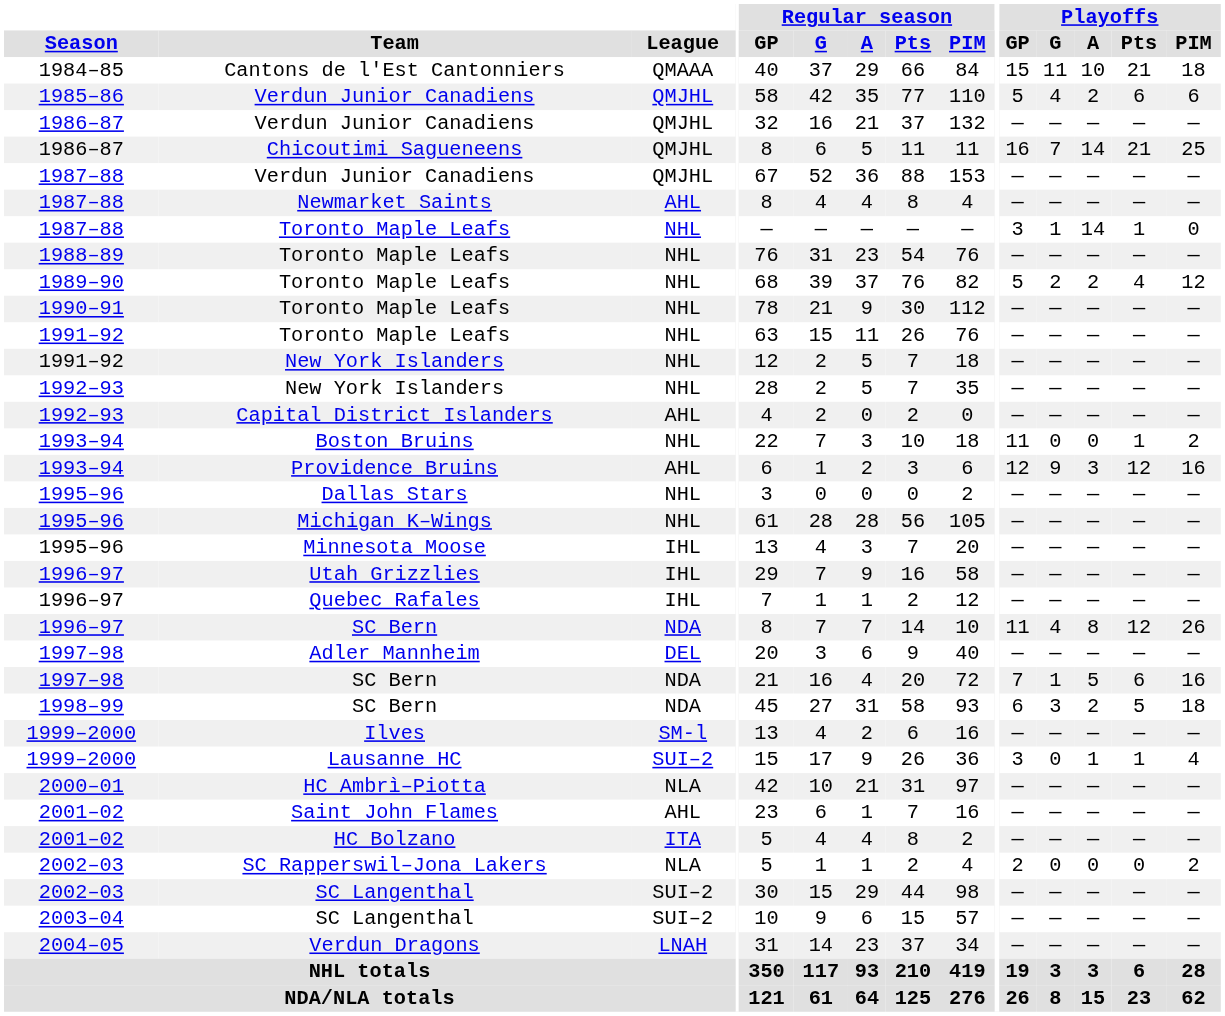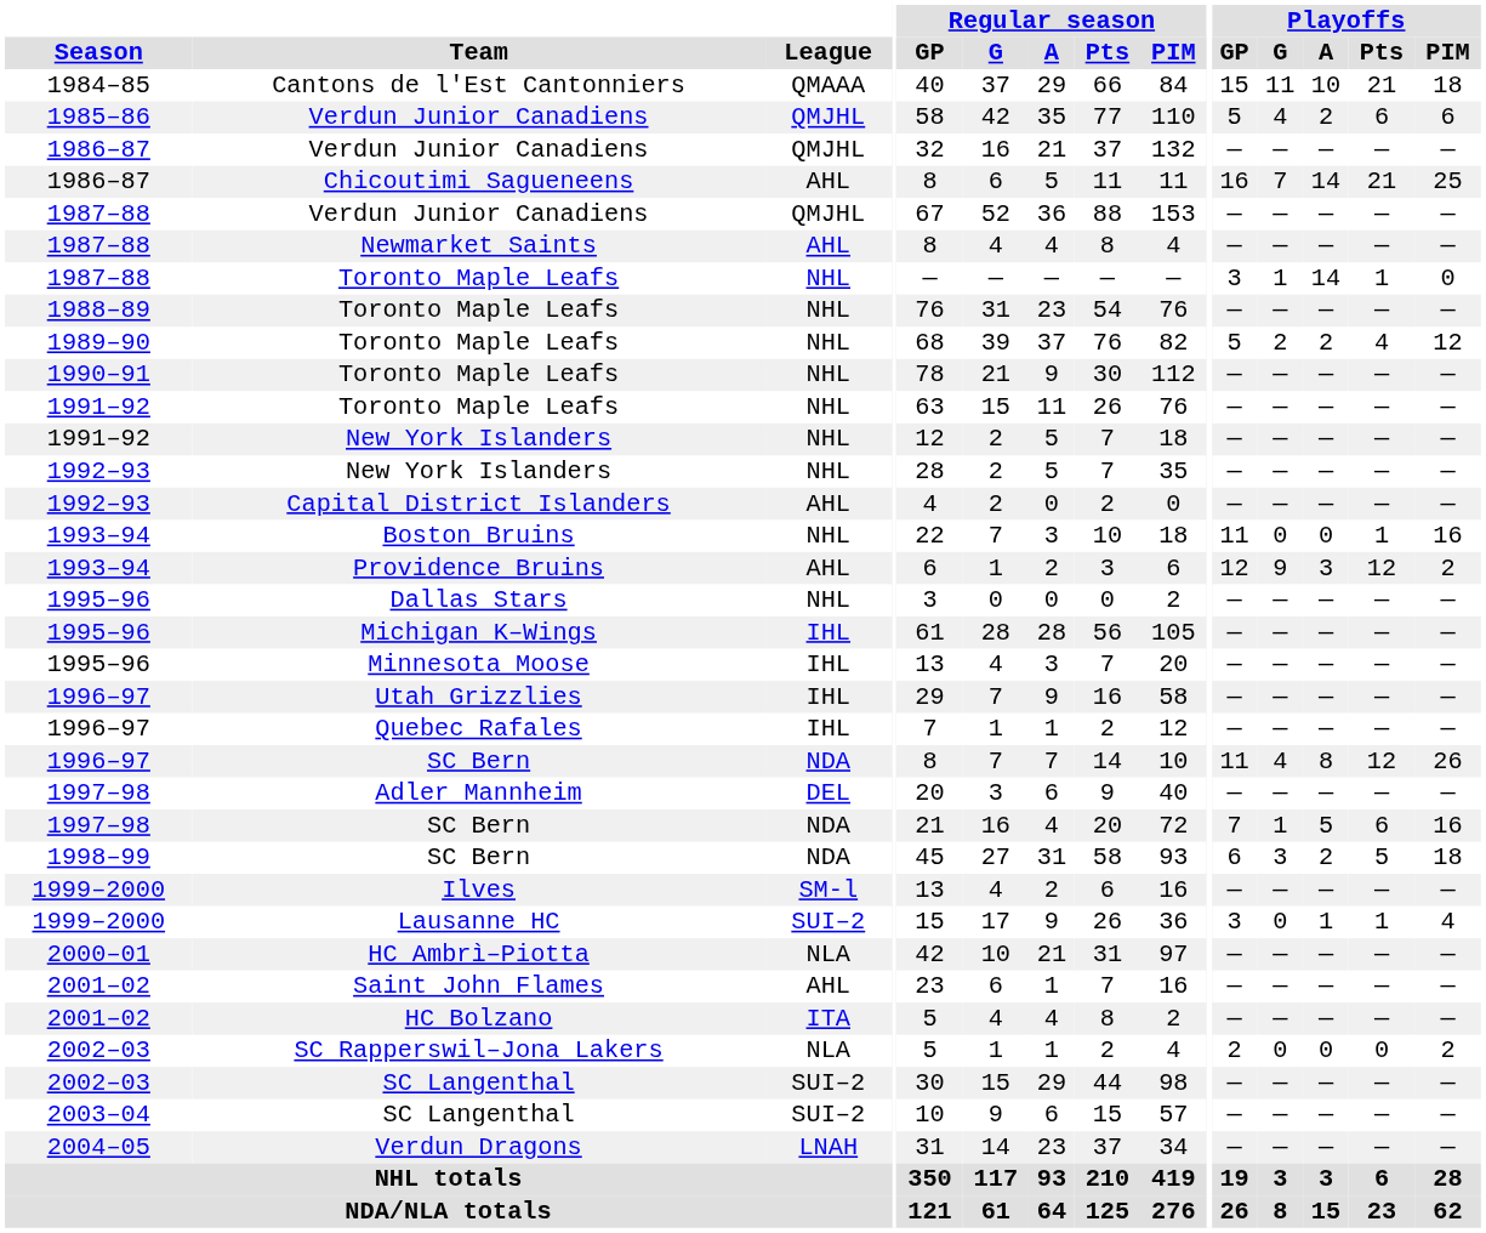Chicoutimi Sagueneens | League: QMJHL -> AHL
Boston Bruins | Playoffs / PIM: 2 -> 16
Providence Bruins | Playoffs / PIM: 16 -> 2
Michigan K–Wings | League: NHL -> IHL
